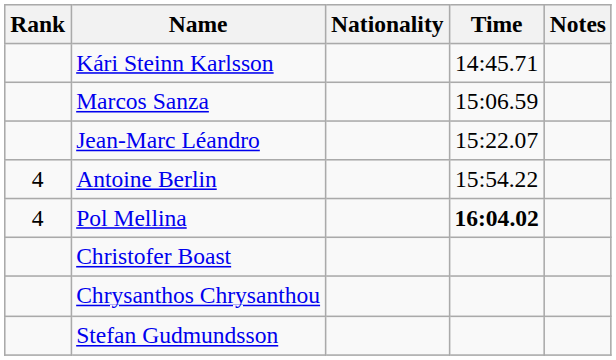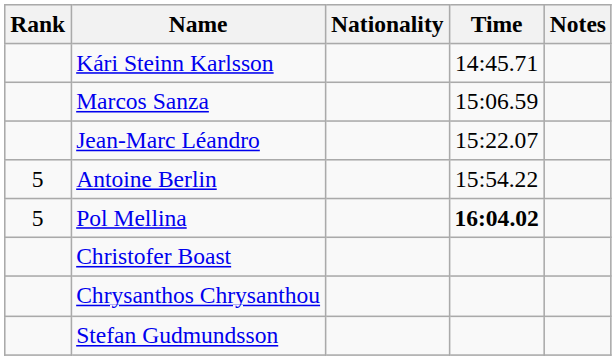Antoine Berlin | Rank: 4 -> 5
Pol Mellina | Rank: 4 -> 5
